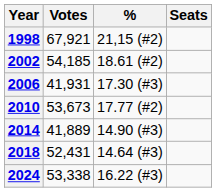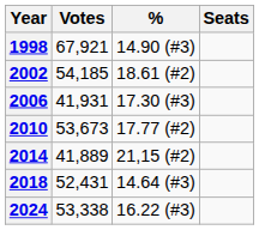1998 | %: 21,15 (#2) -> 14.90 (#3)
2014 | %: 14.90 (#3) -> 21,15 (#2)
